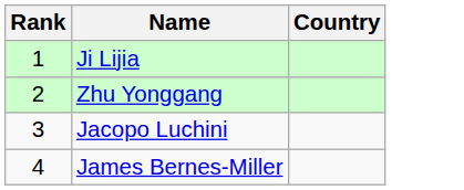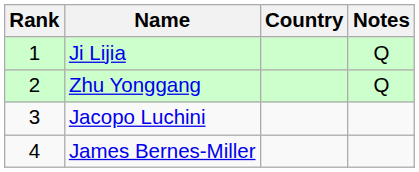+ column: Notes | Q | Q
